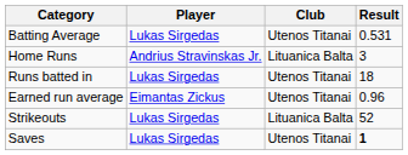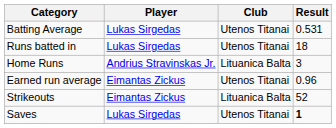rows swapped: Home Runs <-> Runs batted in
Strikeouts | Player: Lukas Sirgedas -> Eimantas Zickus
